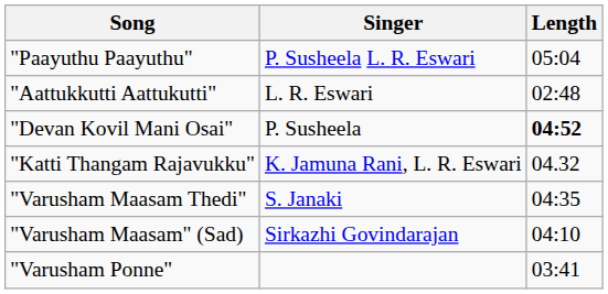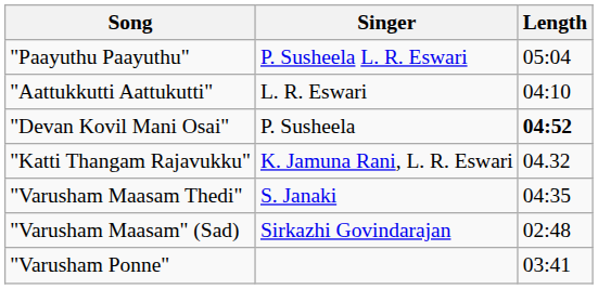"Aattukkutti Aattukutti" | Length: 02:48 -> 04:10
"Varusham Maasam" (Sad) | Length: 04:10 -> 02:48
